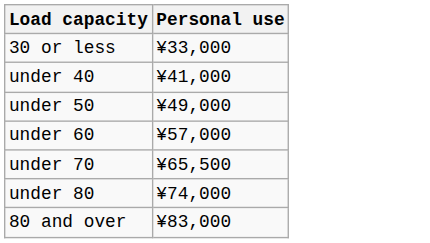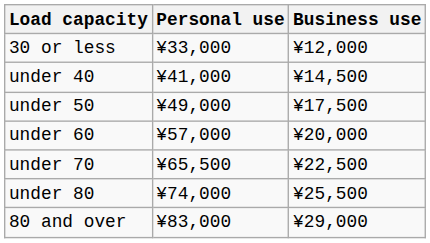+ column: Business use | ¥12,000 | ¥14,500 | ¥17,500 | ¥20,000 | ¥22,500 | ¥25,500 | ¥29,000
